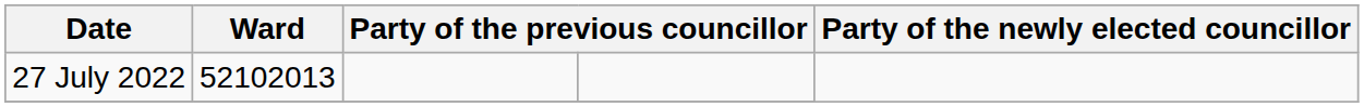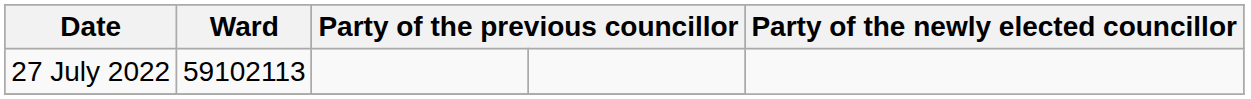27 July 2022 | Ward: 52102013 -> 59102113
